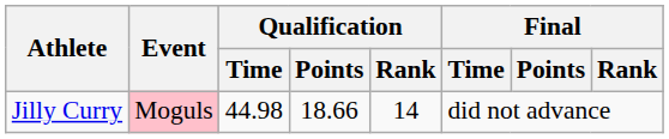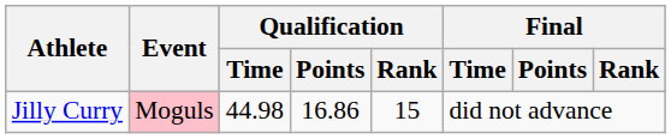Jilly Curry | Qualification / Points: 18.66 -> 16.86
Jilly Curry | Qualification / Rank: 14 -> 15
